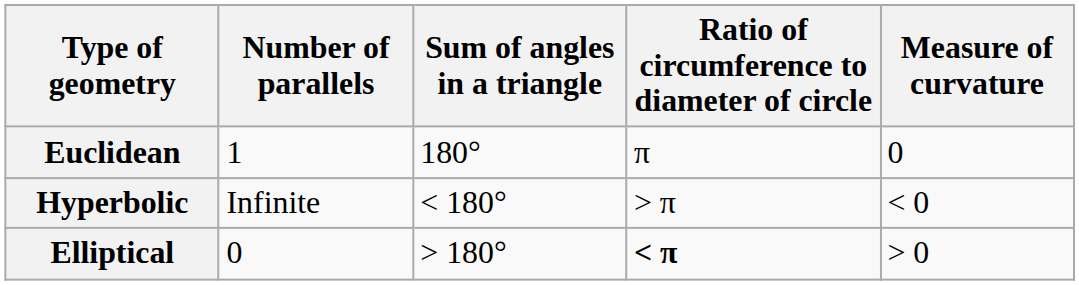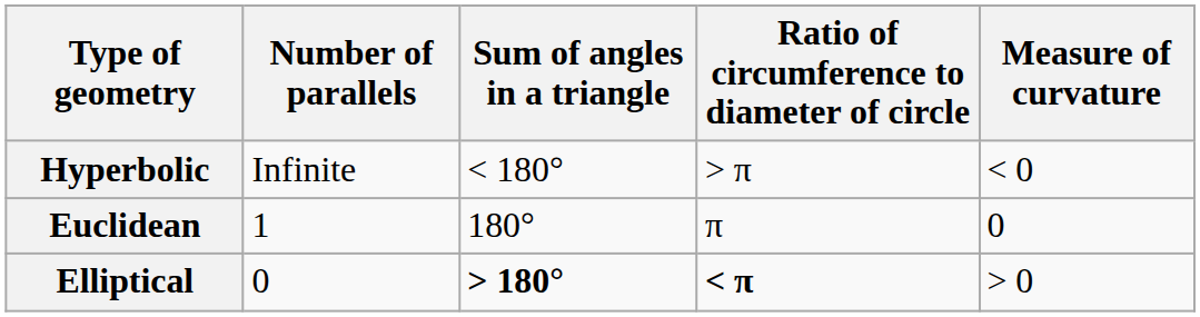rows swapped: Hyperbolic <-> Euclidean
Elliptical | Sum of angles in a triangle: normal -> bold
